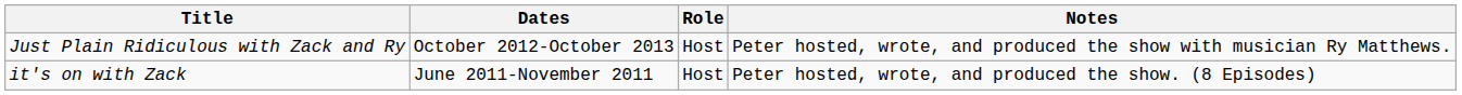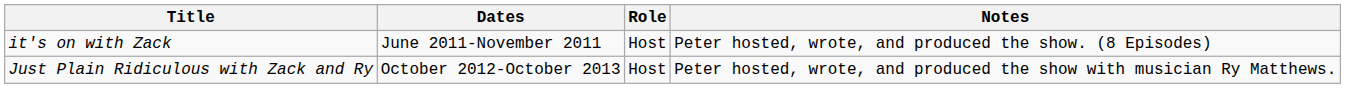rows swapped: it's on with Zack <-> Just Plain Ridiculous with Zack and Ry
